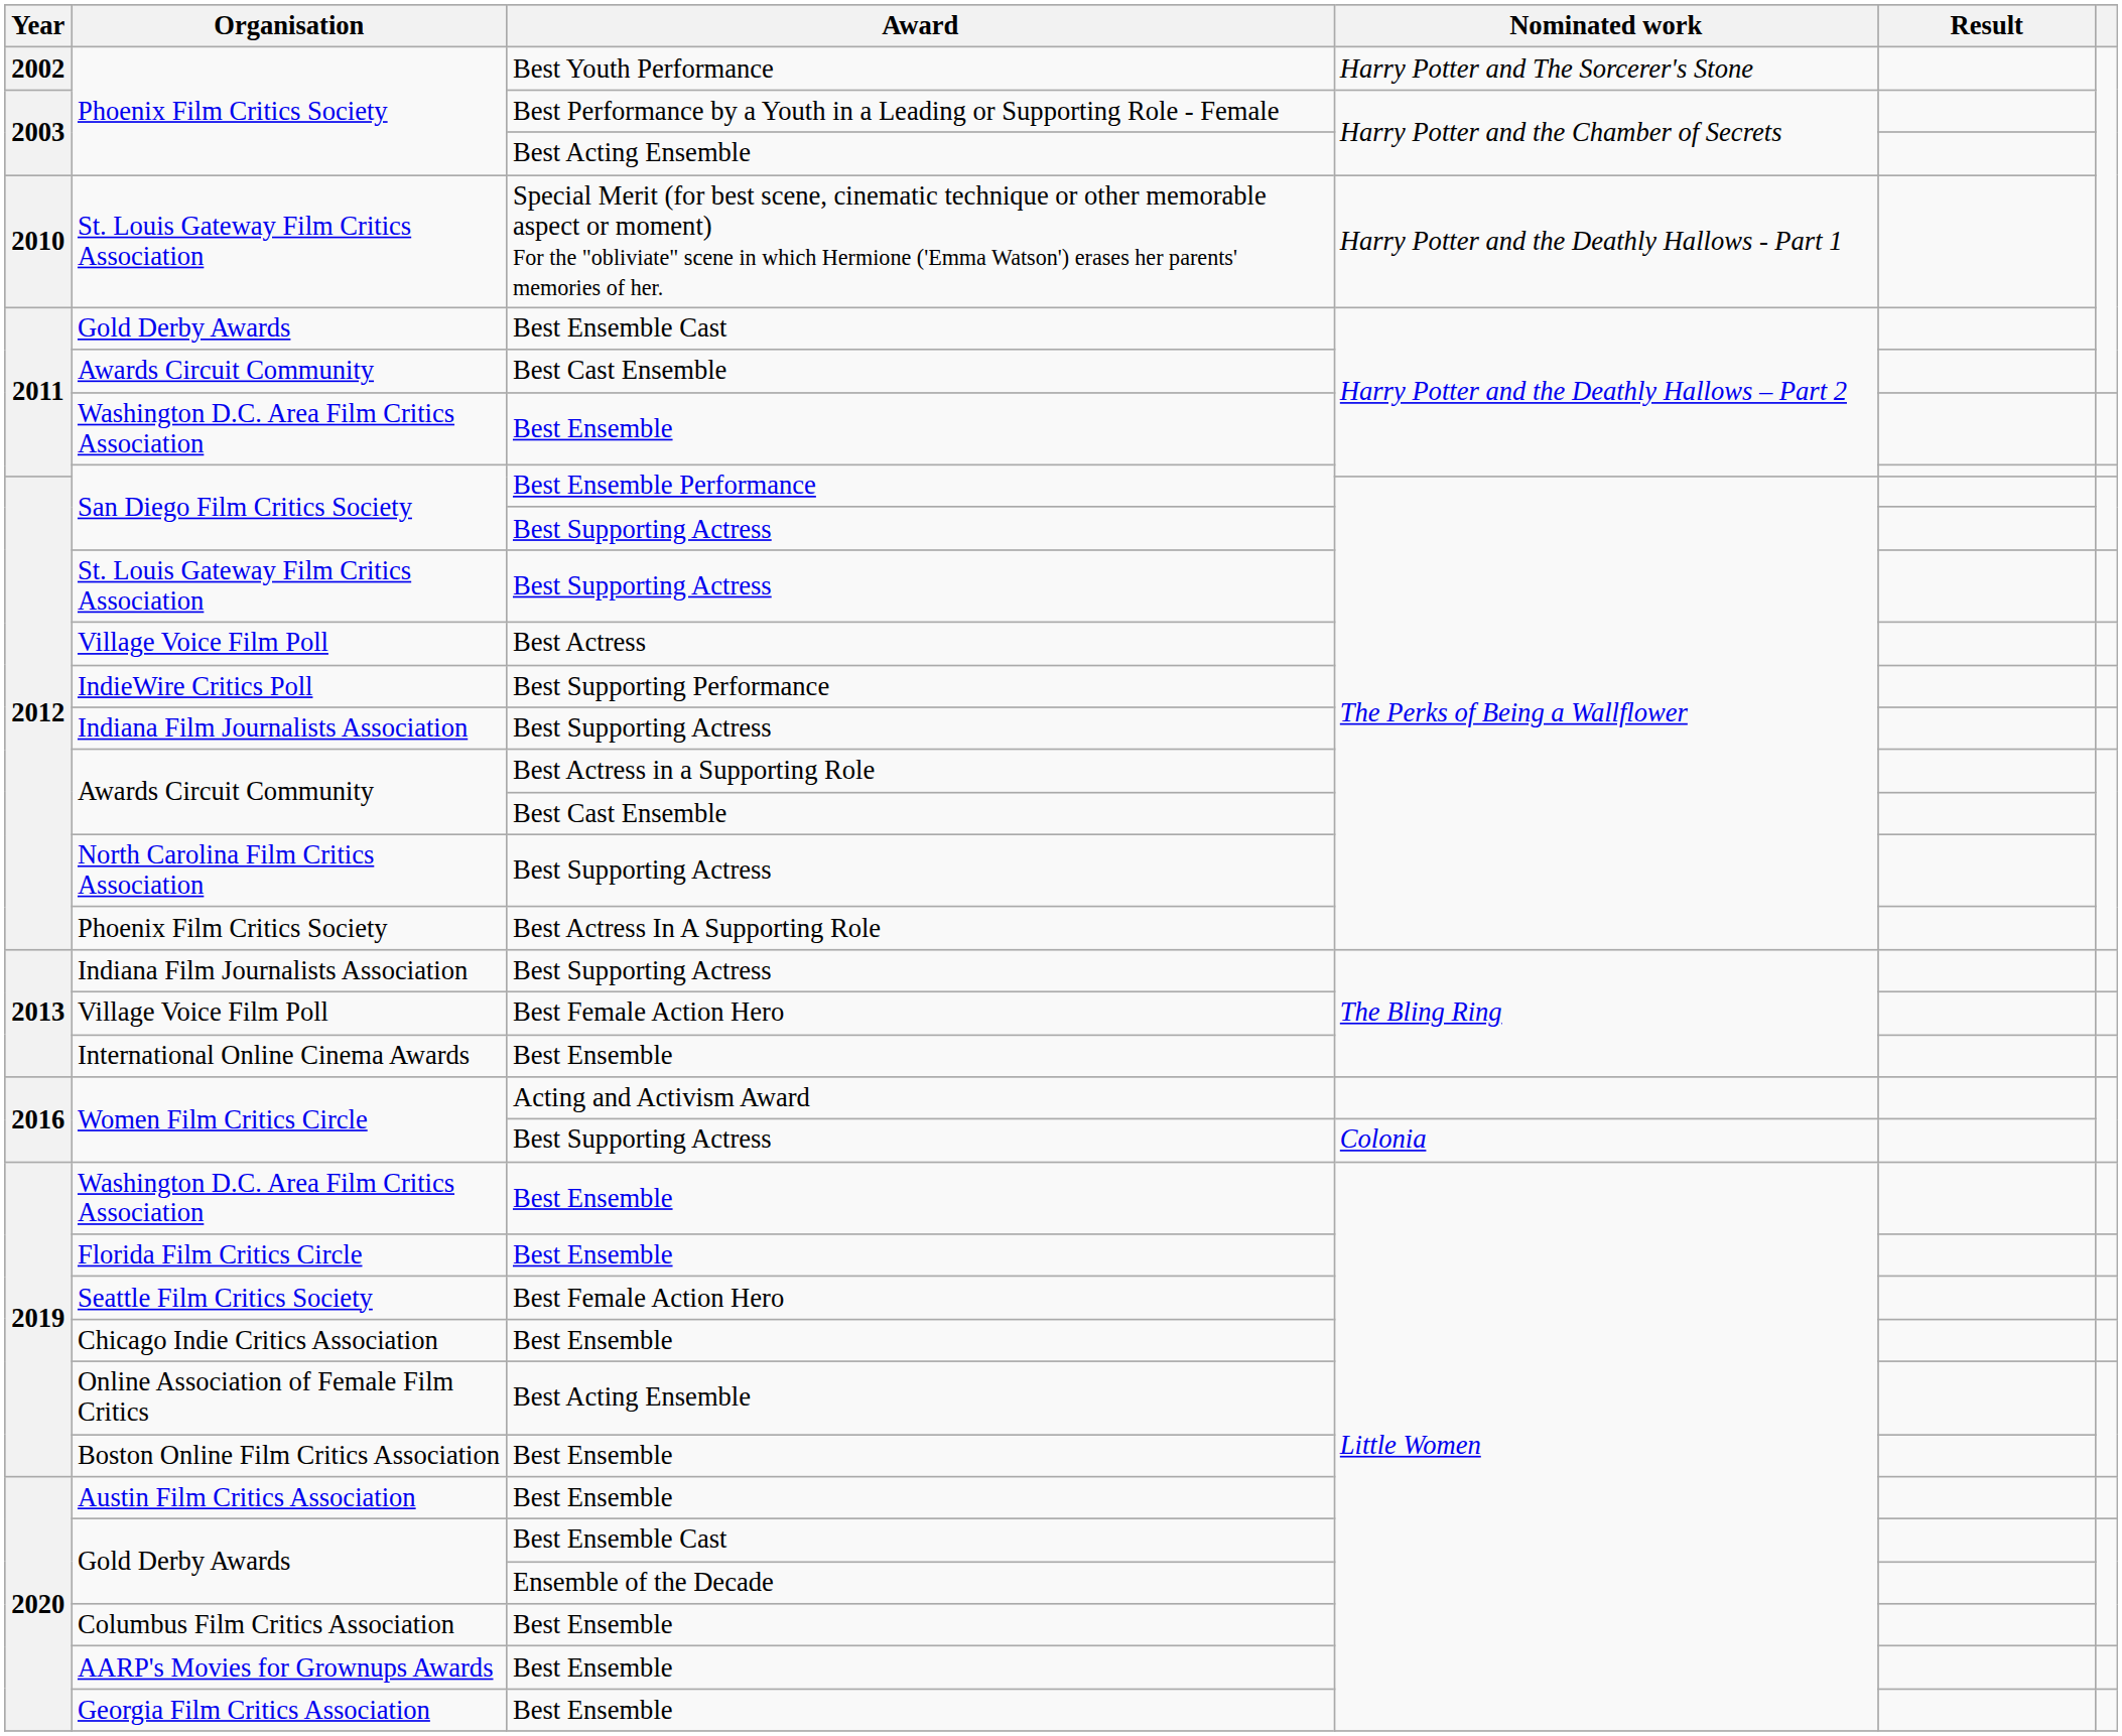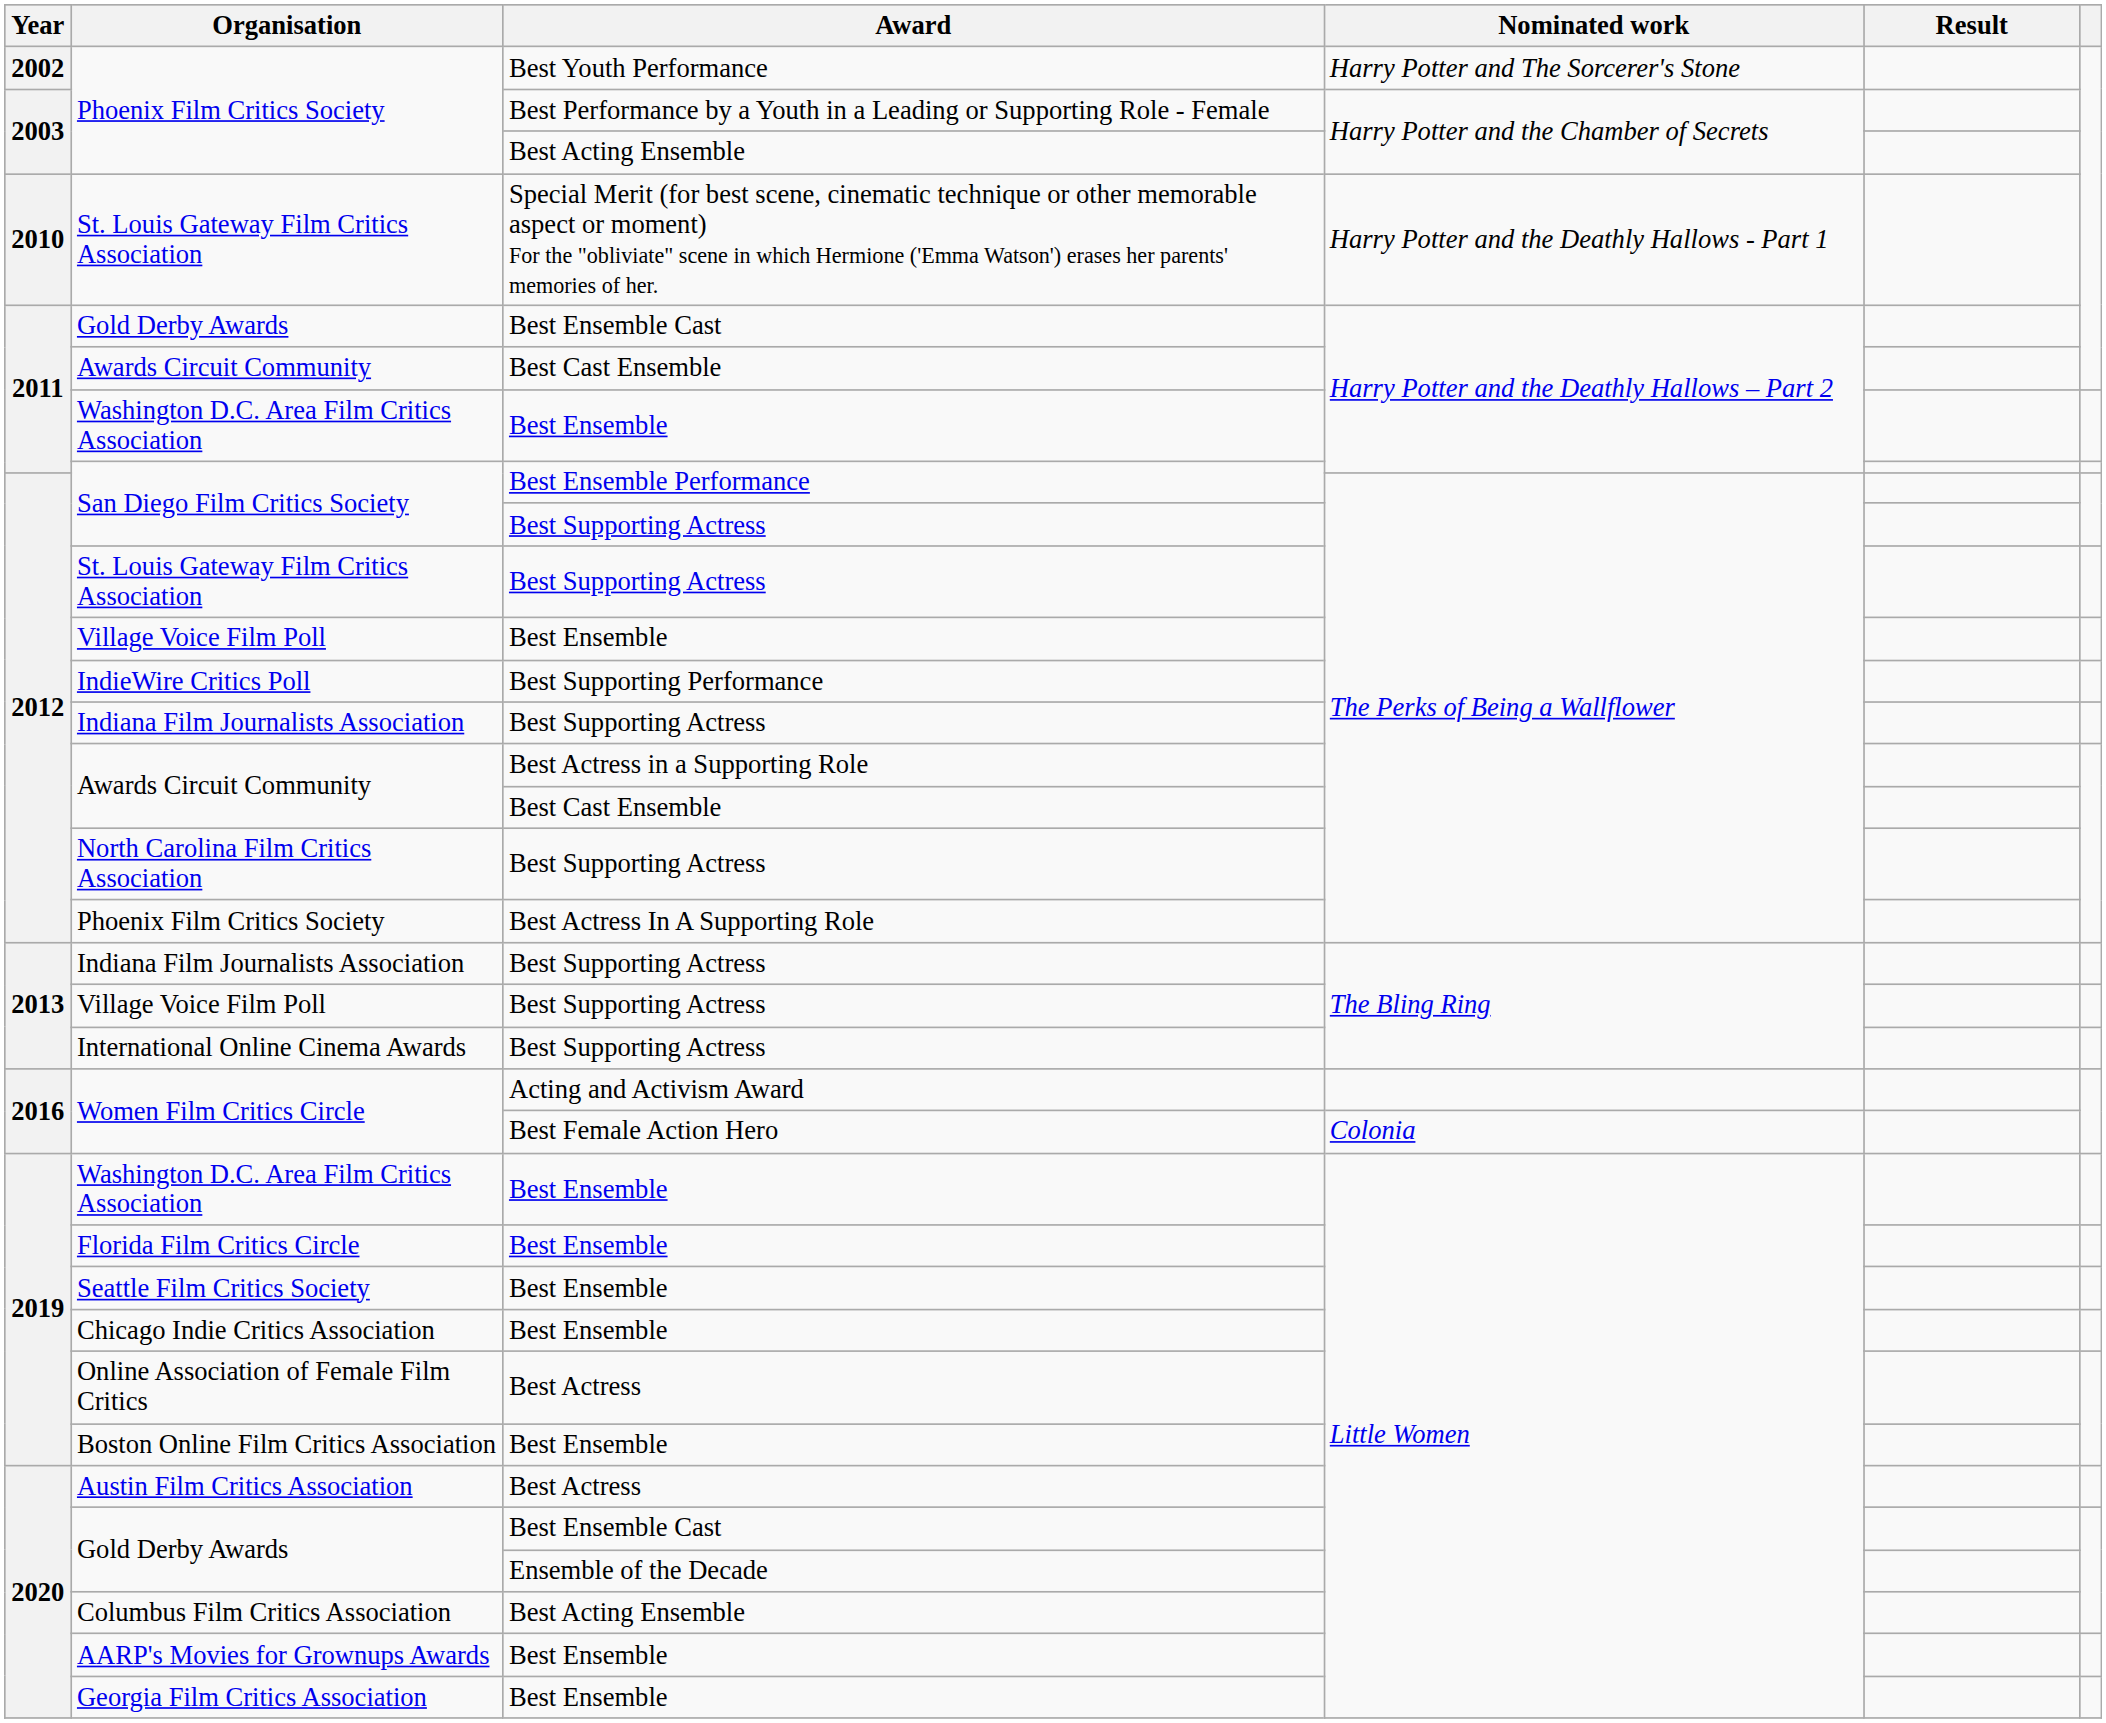Village Voice Film Poll / The Perks of Being a Wallflower | Award: Best Actress -> Best Ensemble
Village Voice Film Poll / The Bling Ring | Award: Best Female Action Hero -> Best Supporting Actress
International Online Cinema Awards | Award: Best Ensemble -> Best Supporting Actress
Women Film Critics Circle / Colonia | Award: Best Supporting Actress -> Best Female Action Hero
Seattle Film Critics Society | Award: Best Female Action Hero -> Best Ensemble
Online Association of Female Film Critics | Award: Best Acting Ensemble -> Best Actress
Austin Film Critics Association | Award: Best Ensemble -> Best Actress
Columbus Film Critics Association | Award: Best Ensemble -> Best Acting Ensemble
